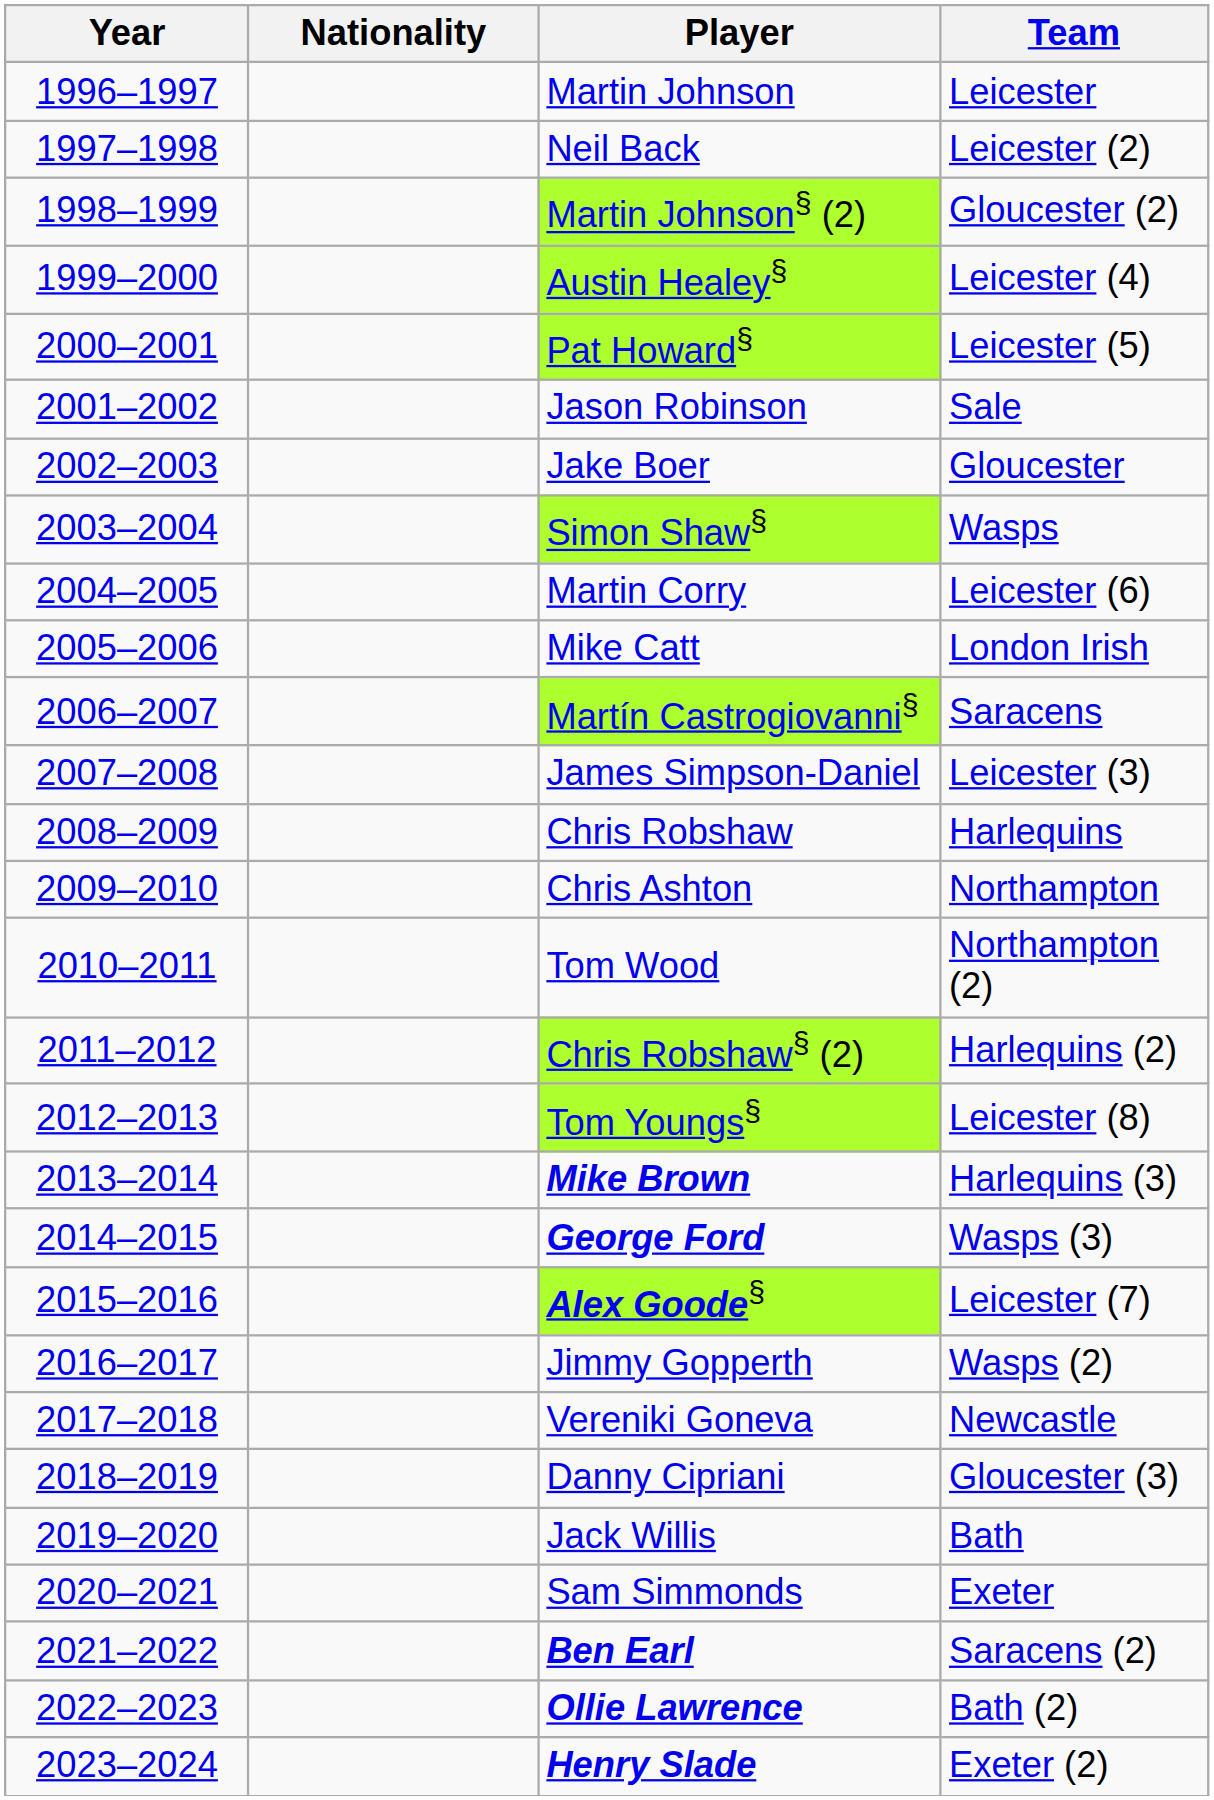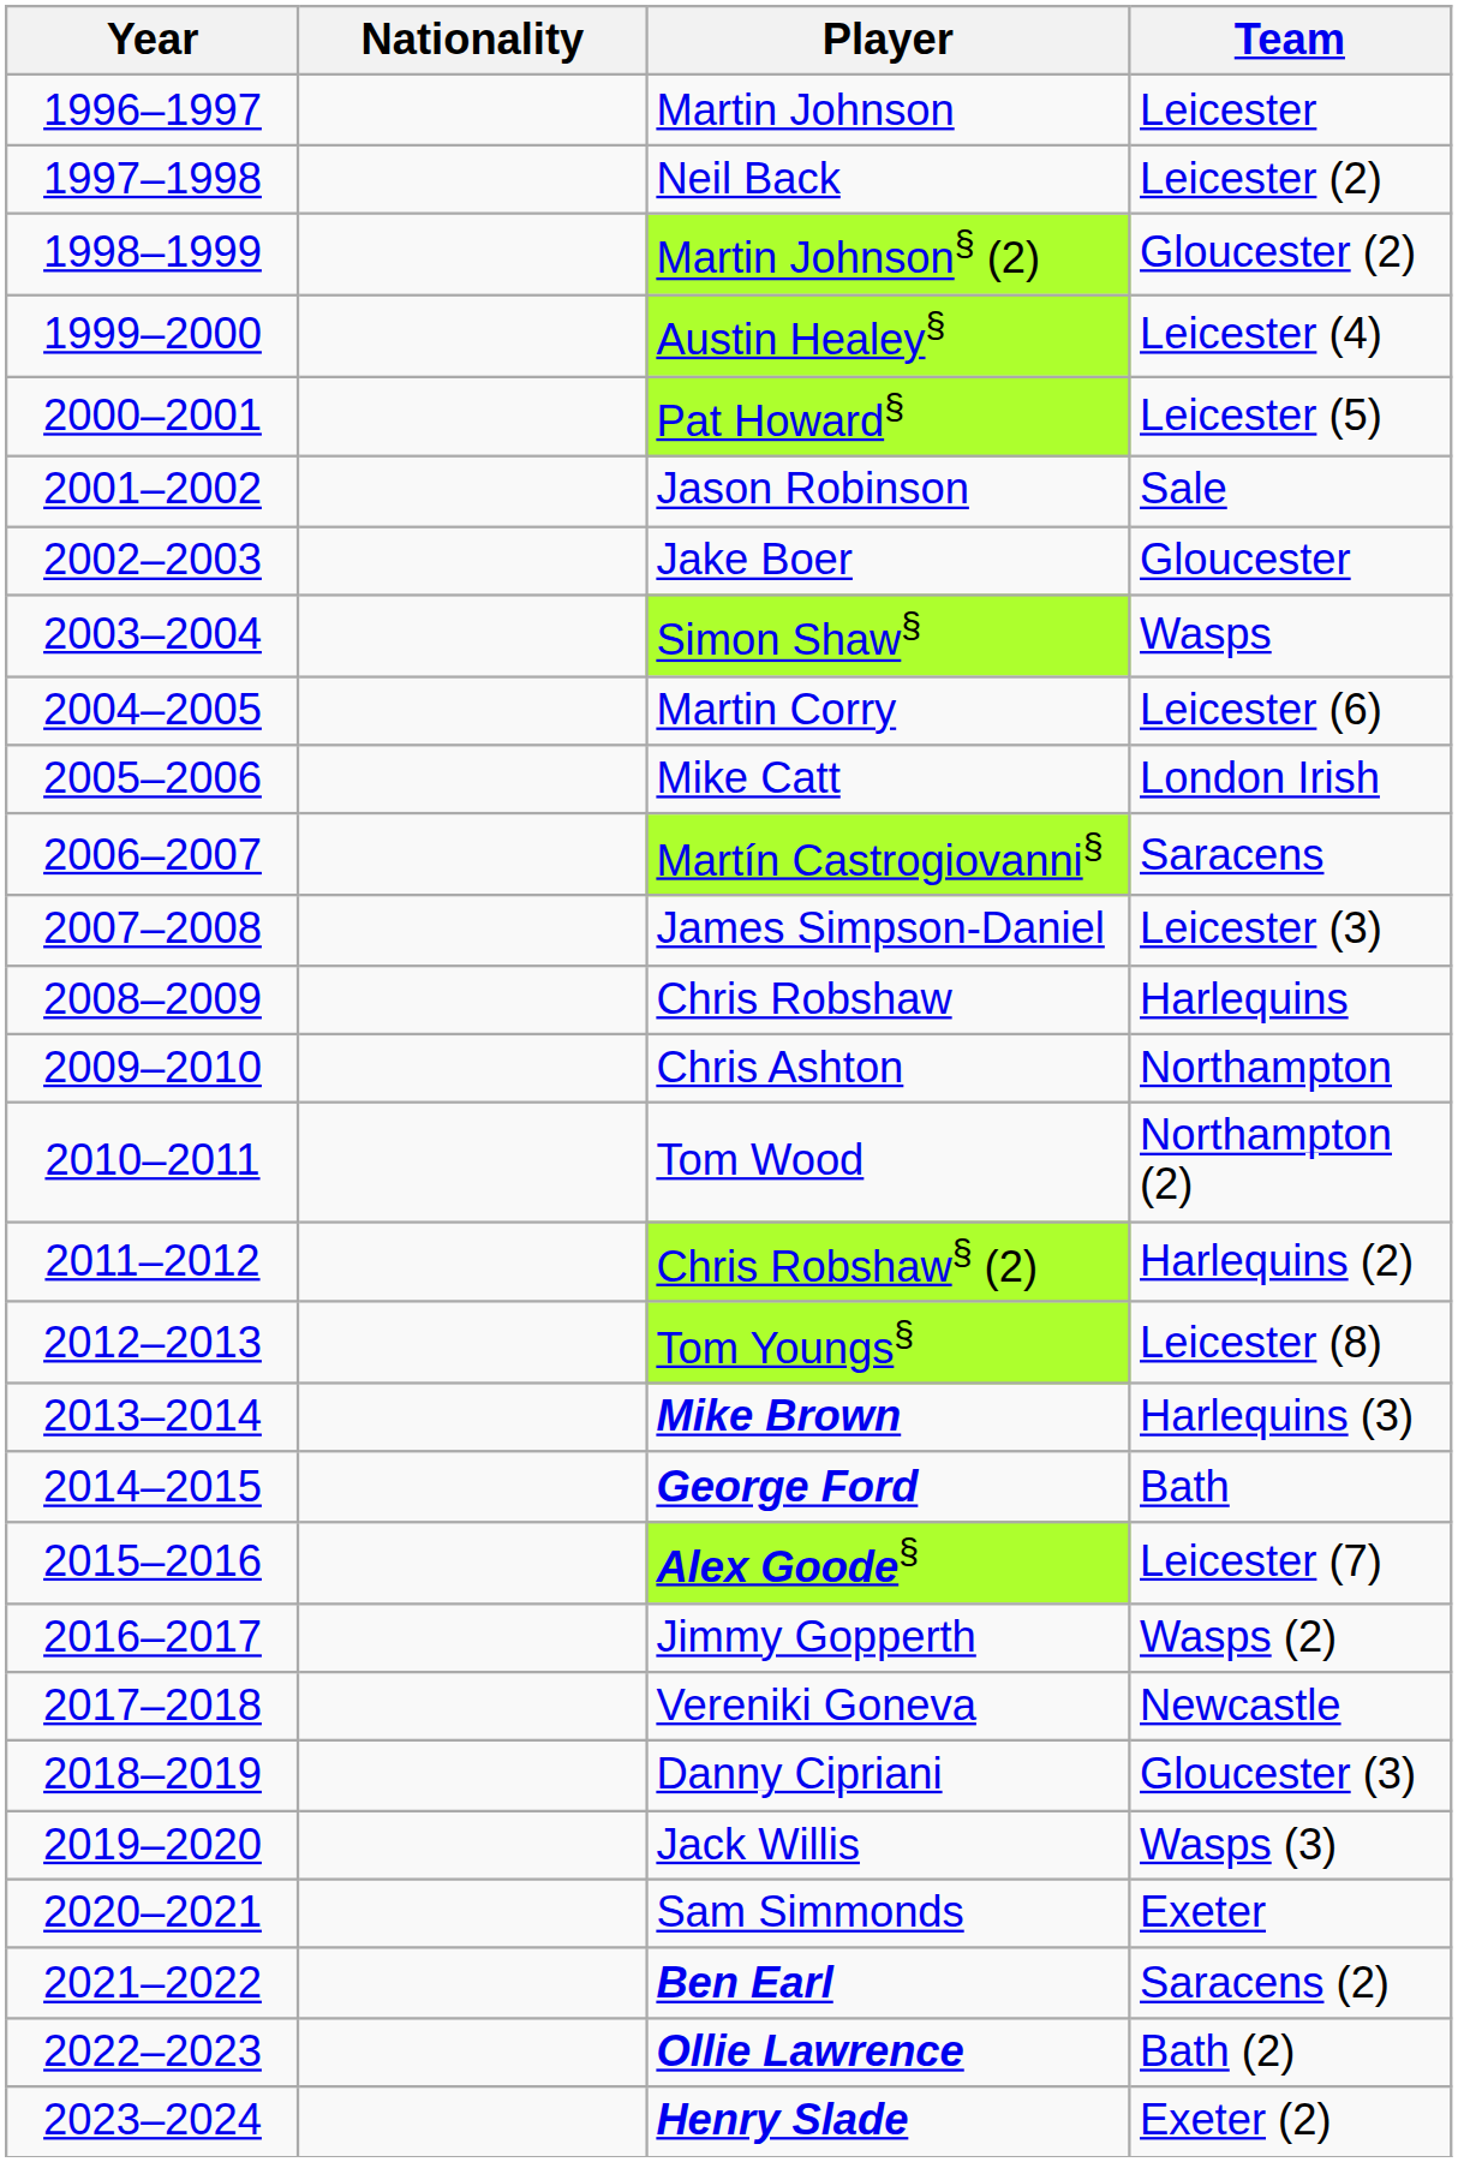George Ford | Team: Wasps (3) -> Bath
Jack Willis | Team: Bath -> Wasps (3)
